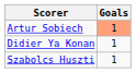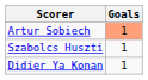rows swapped: Szabolcs Huszti <-> Didier Ya Konan
